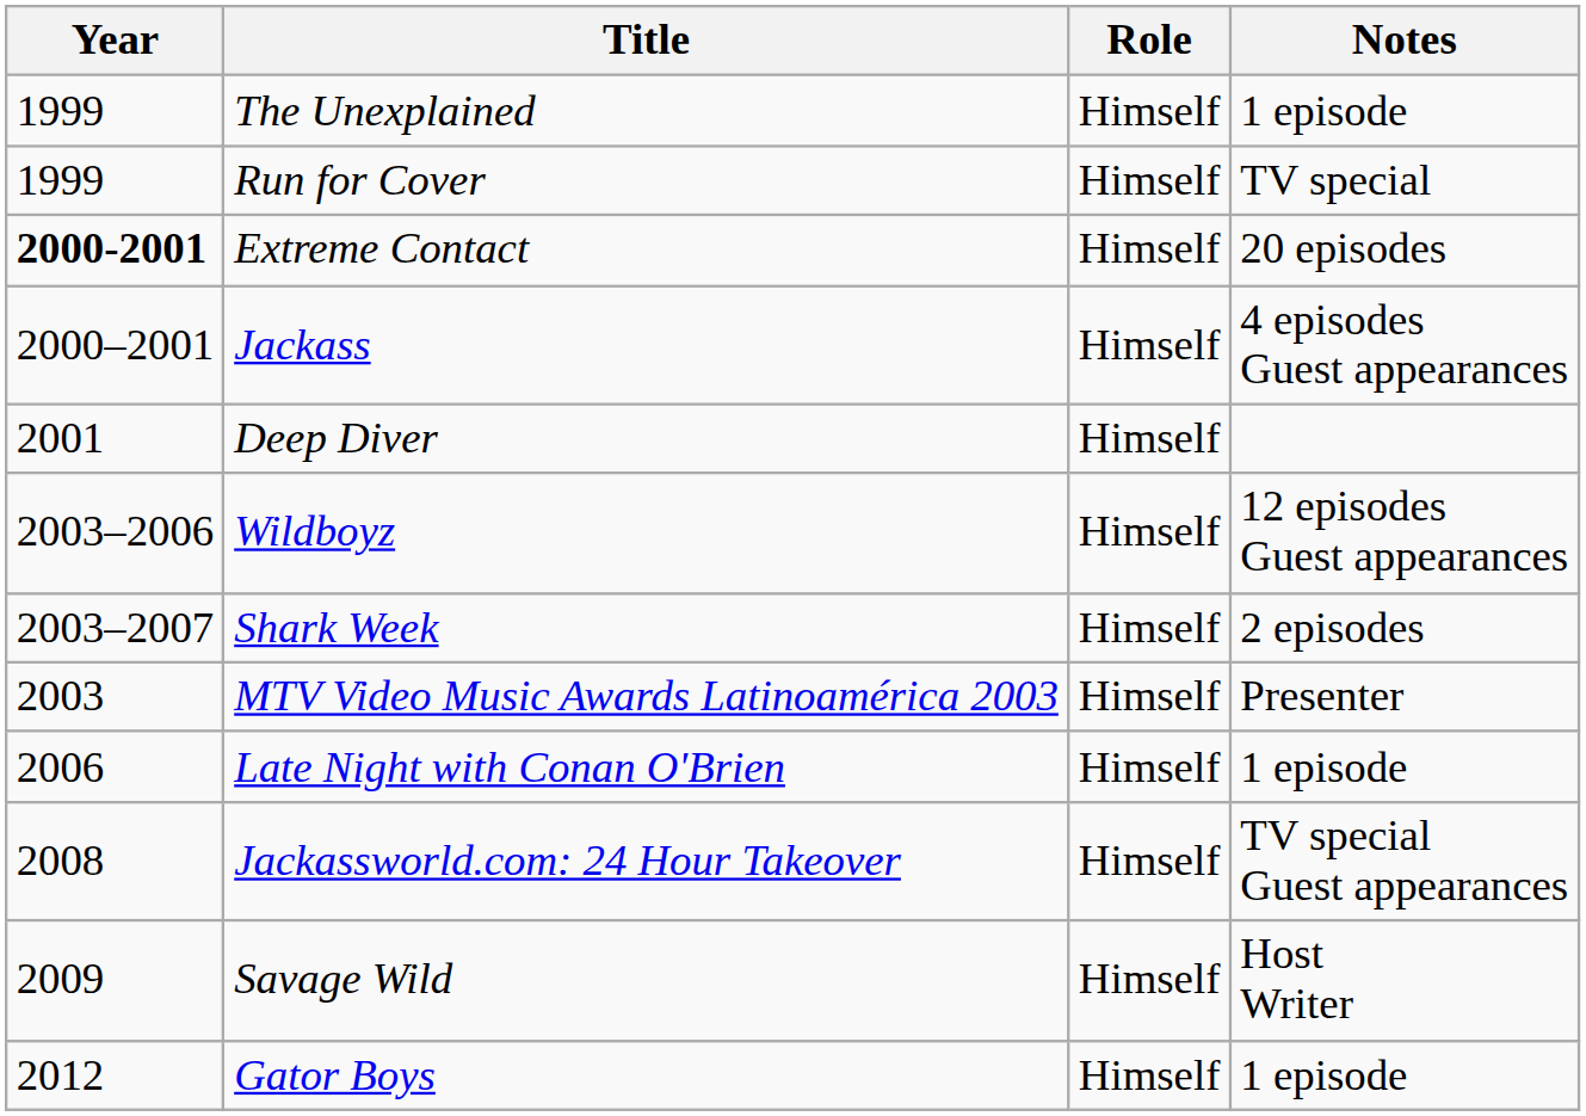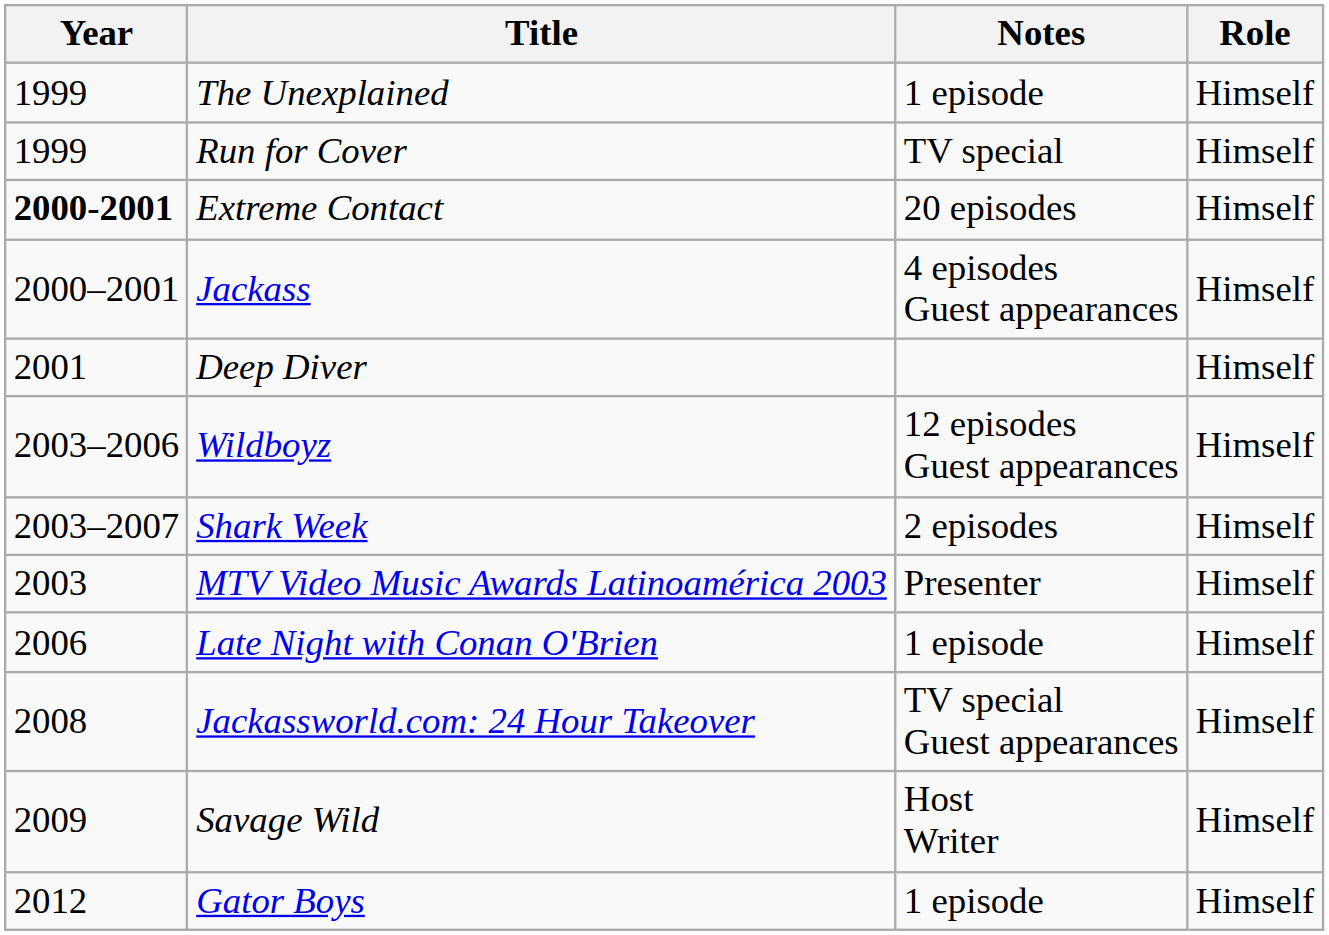columns swapped: Role <-> Notes
